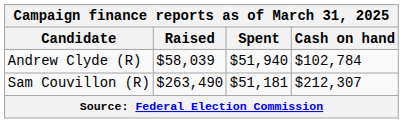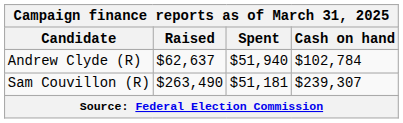Andrew Clyde (R) | Raised: $58,039 -> $62,637
Sam Couvillon (R) | Cash on hand: $212,307 -> $239,307
